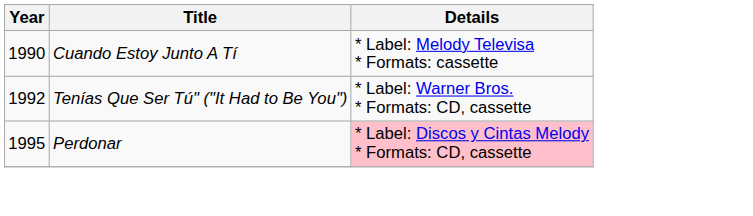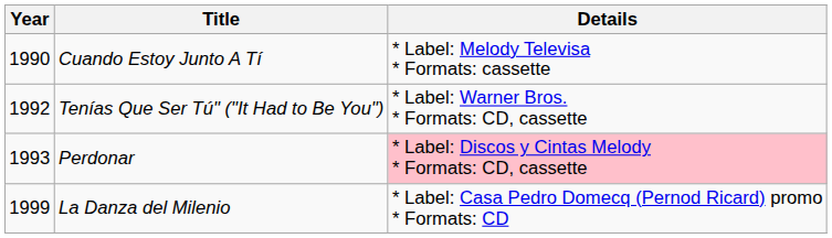Perdonar | Year: 1995 -> 1993
+ row: 1999 | La Danza del Milenio | * Label: Casa Pedro Domecq (Pernod Ricard) promo * Formats: CD
